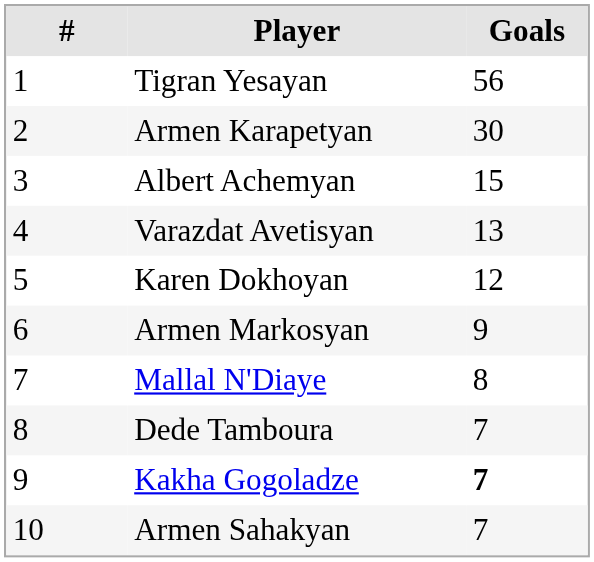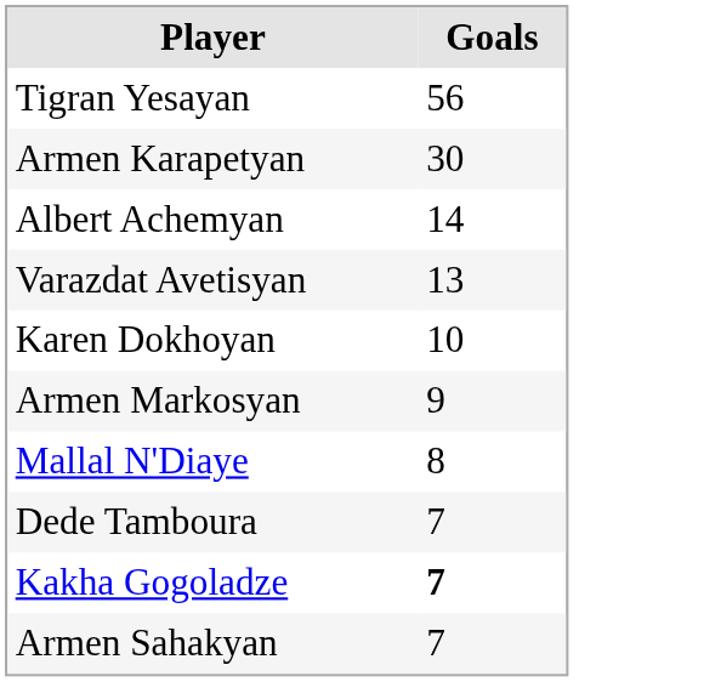- column: # | 1 | 2 | 3 | 4 | 5 | 6 | 7 | 8 | 9 | 10
Albert Achemyan | Goals: 15 -> 14
Karen Dokhoyan | Goals: 12 -> 10
